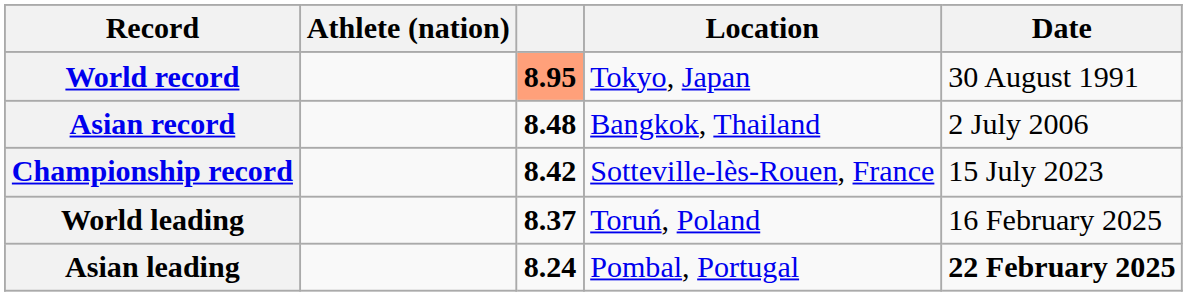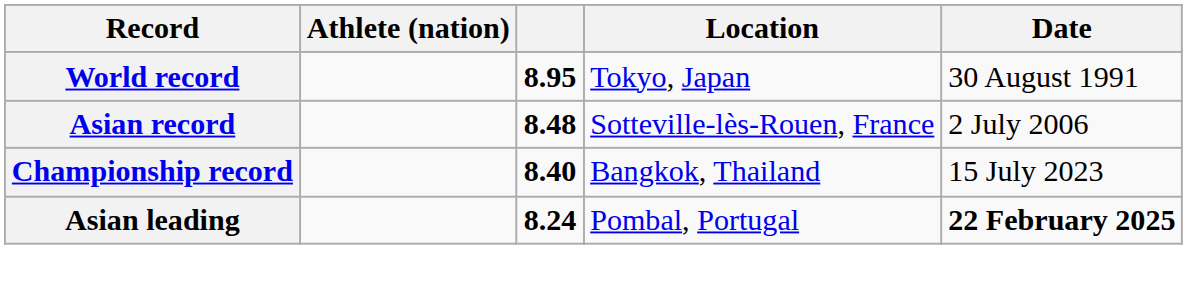World record | column 3: lightsalmon background -> no background
Asian record | Location: Bangkok, Thailand -> Sotteville-lès-Rouen, France
Championship record | column 3: 8.42 -> 8.40
Championship record | Location: Sotteville-lès-Rouen, France -> Bangkok, Thailand
- row: World leading | 8.37 | Toruń, Poland | 16 February 2025
